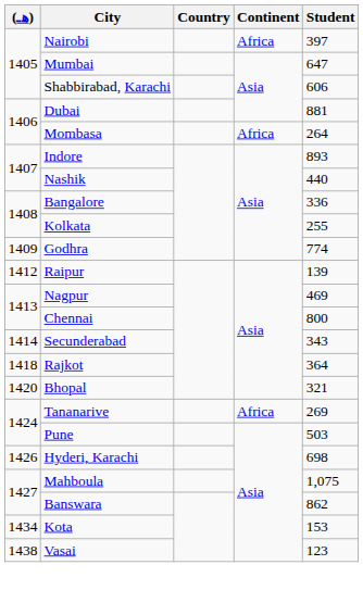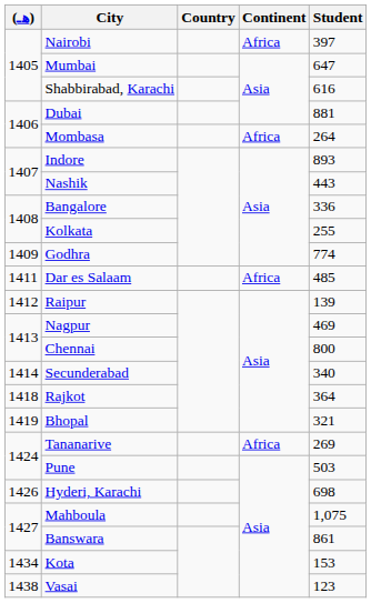Shabbirabad, Karachi | Student: 606 -> 616
Nashik | Student: 440 -> 443
+ row: 1411 | Dar es Salaam | Africa | 485
Secunderabad | Student: 343 -> 340
Bhopal | (ھـ): 1420 -> 1419
Banswara | Student: 862 -> 861
